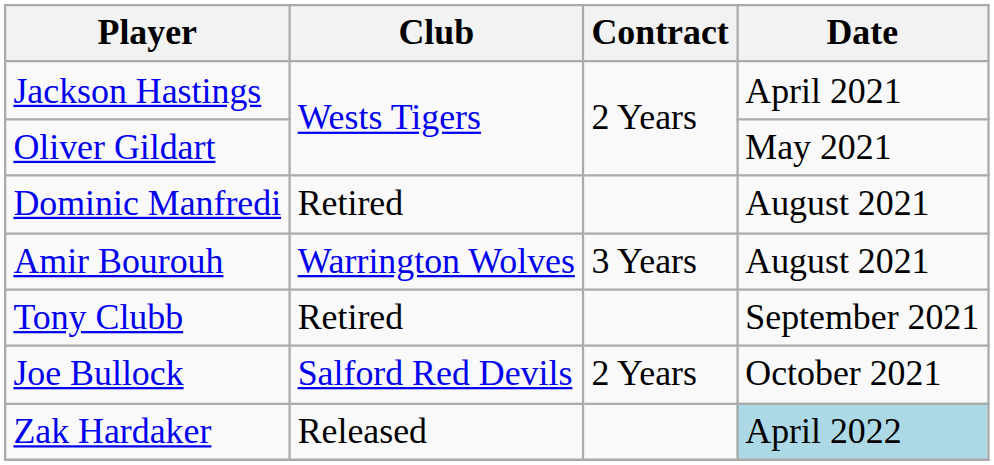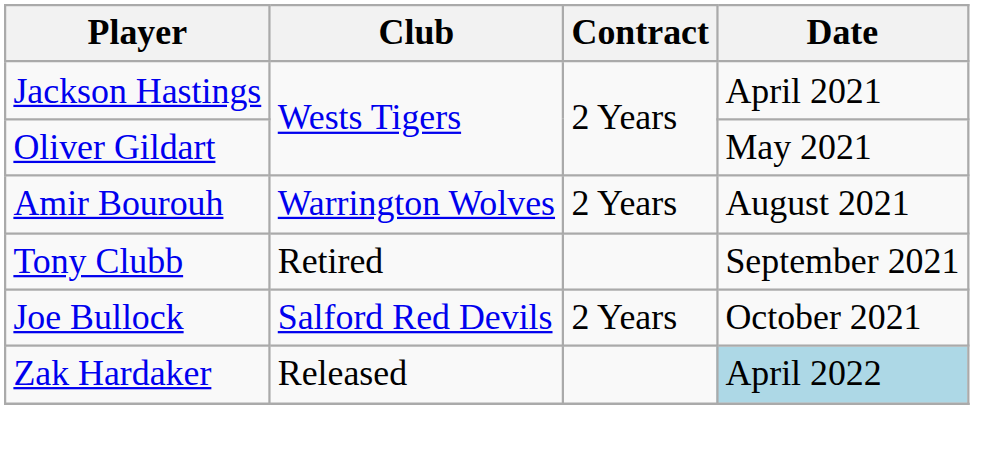- row: Dominic Manfredi | Retired | August 2021
Amir Bourouh | Contract: 3 Years -> 2 Years
